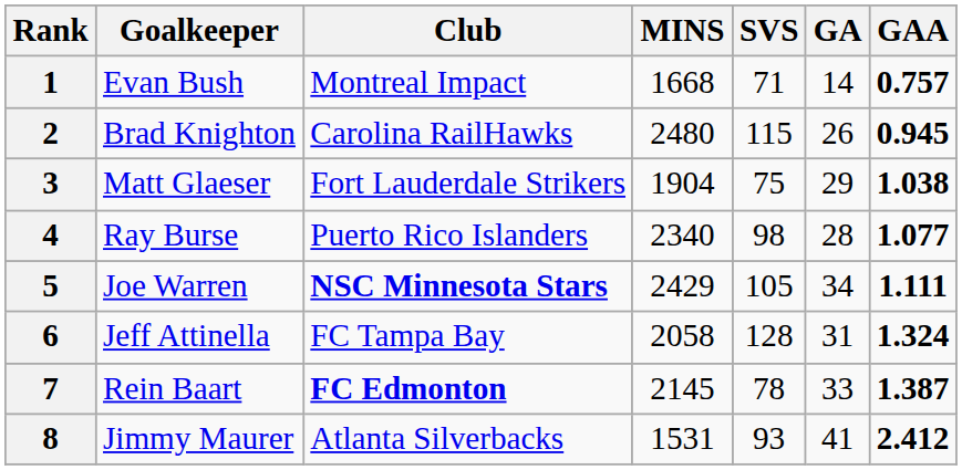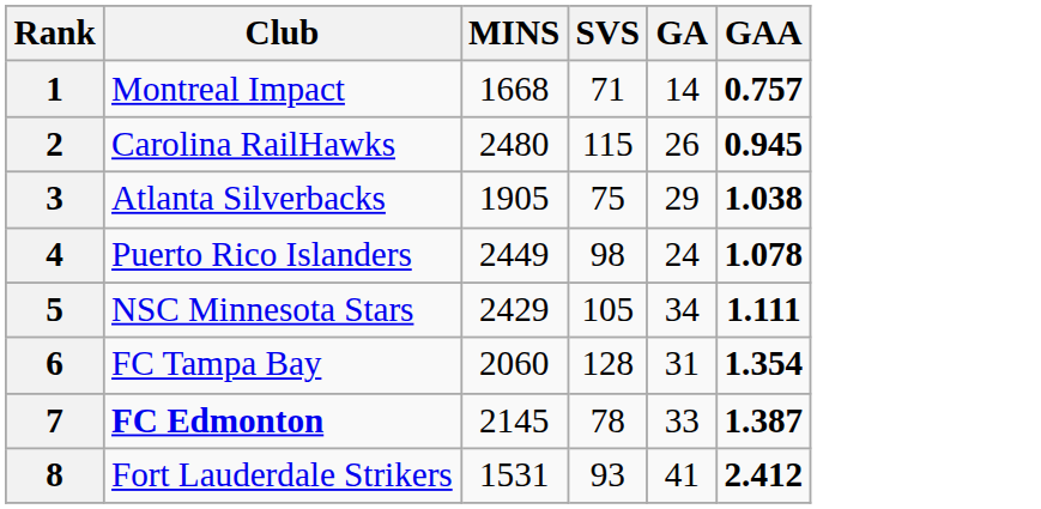- column: Goalkeeper | Evan Bush | Brad Knighton | Matt Glaeser | Ray Burse | Joe Warren | Jeff Attinella | Rein Baart | Jimmy Maurer
3 | Club: Fort Lauderdale Strikers -> Atlanta Silverbacks
3 | MINS: 1904 -> 1905
4 | MINS: 2340 -> 2449
4 | GA: 28 -> 24
4 | GAA: 1.077 -> 1.078
5 | Club: bold -> normal
6 | MINS: 2058 -> 2060
6 | GAA: 1.324 -> 1.354
8 | Club: Atlanta Silverbacks -> Fort Lauderdale Strikers
